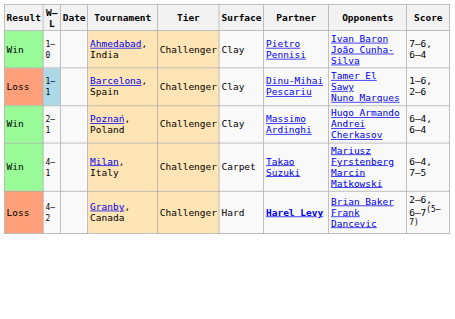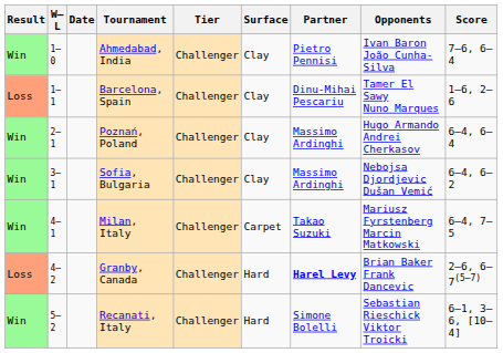Barcelona, Spain | W–L: lightblue background -> no background
+ row: Win | 3–1 | Sofia, Bulgaria | Challenger | Clay | Massimo Ardinghi | Nebojsa Djordjevic Dušan Vemić | 6–4, 6–2
+ row: Win | 5–2 | Recanati, Italy | Challenger | Hard | Simone Bolelli | Sebastian Rieschick Viktor Troicki | 6–1, 3–6, [10–4]
